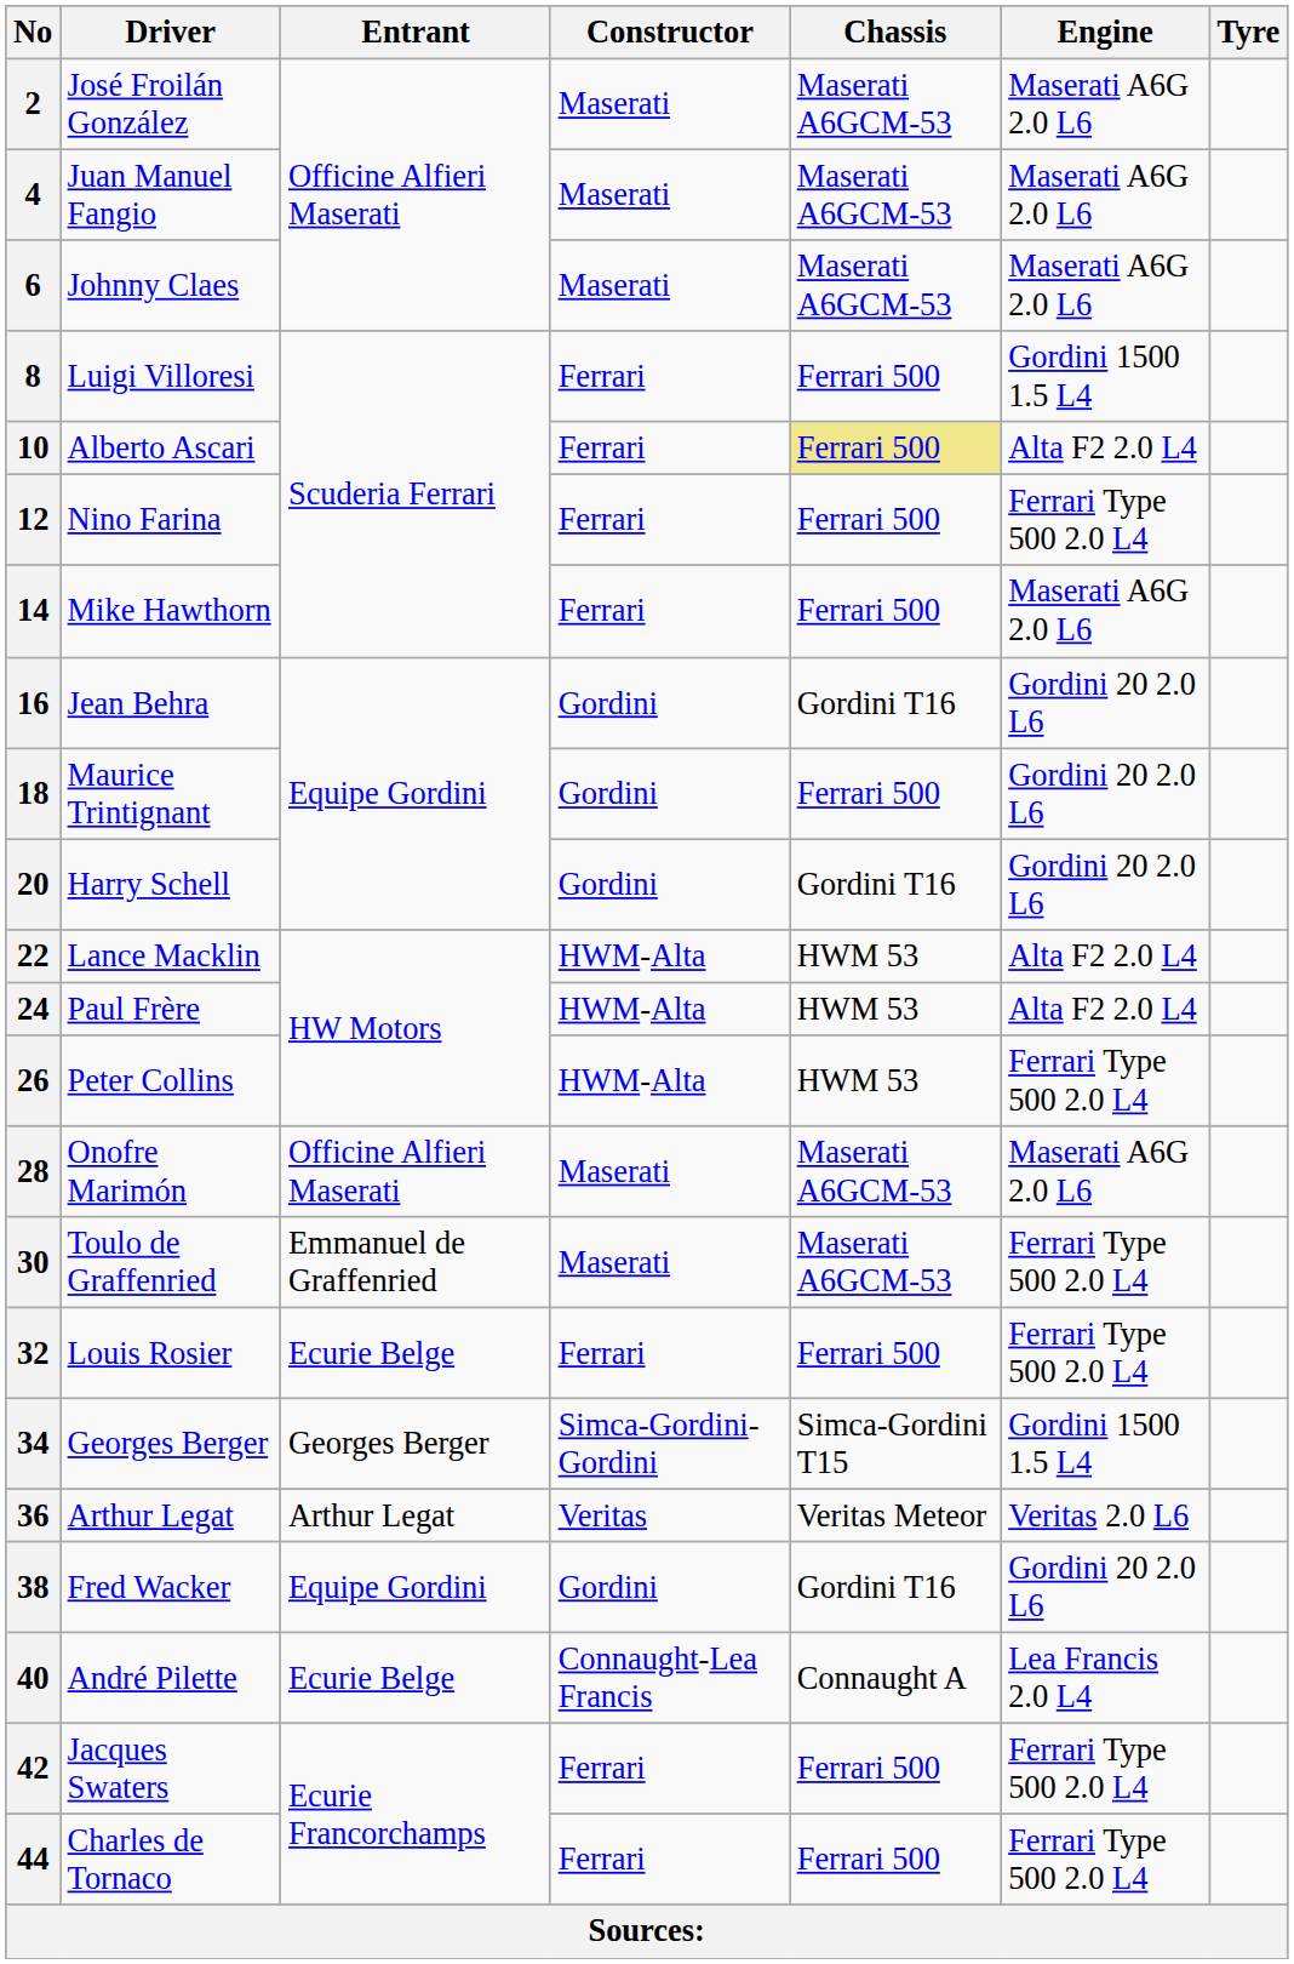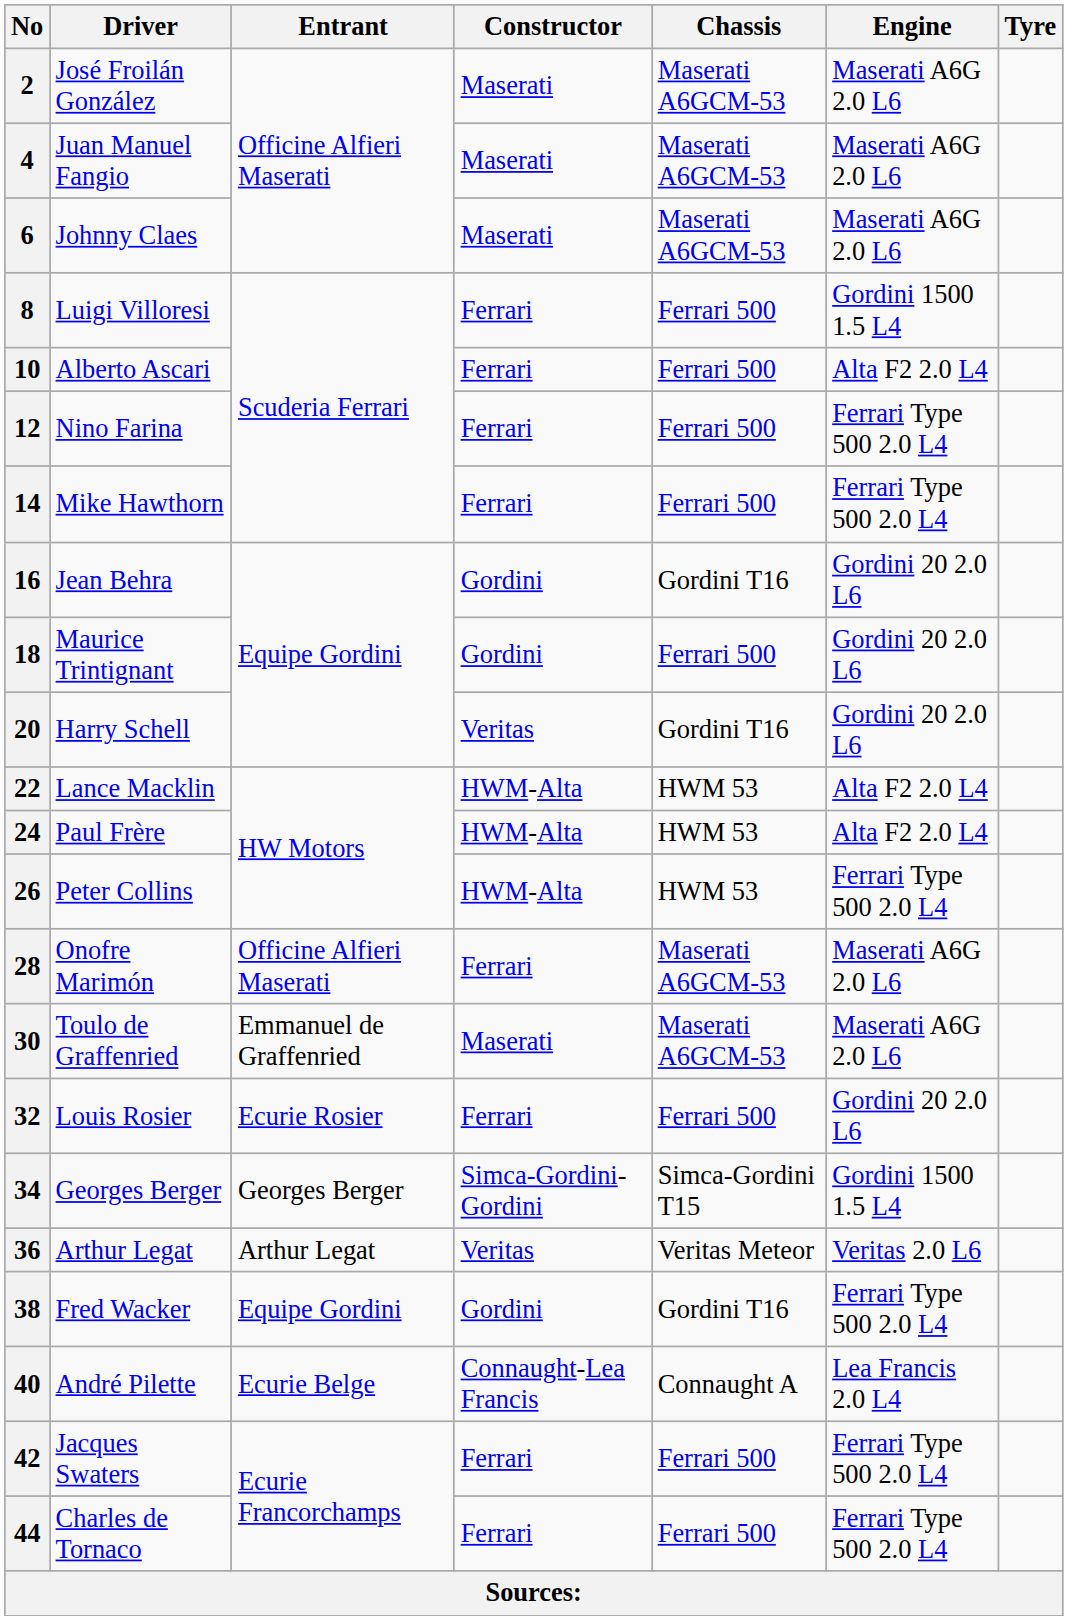10 | Chassis: khaki background -> no background
14 | Engine: Maserati A6G 2.0 L6 -> Ferrari Type 500 2.0 L4
20 | Constructor: Gordini -> Veritas
28 | Constructor: Maserati -> Ferrari
30 | Engine: Ferrari Type 500 2.0 L4 -> Maserati A6G 2.0 L6
32 | Entrant: Ecurie Belge -> Ecurie Rosier
32 | Engine: Ferrari Type 500 2.0 L4 -> Gordini 20 2.0 L6
38 | Engine: Gordini 20 2.0 L6 -> Ferrari Type 500 2.0 L4
